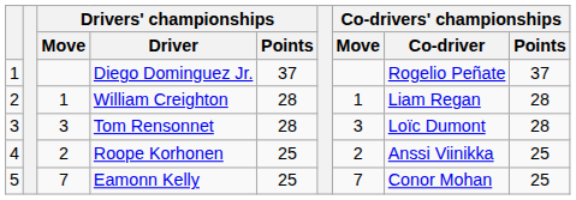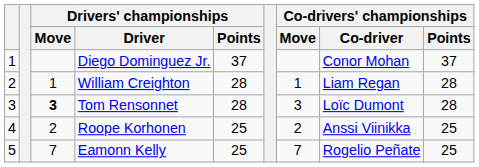Diego Dominguez Jr. | Co-drivers' championships / Co-driver: Rogelio Peñate -> Conor Mohan
Tom Rensonnet | Drivers' championships / Move: normal -> bold
Eamonn Kelly | Co-drivers' championships / Co-driver: Conor Mohan -> Rogelio Peñate
